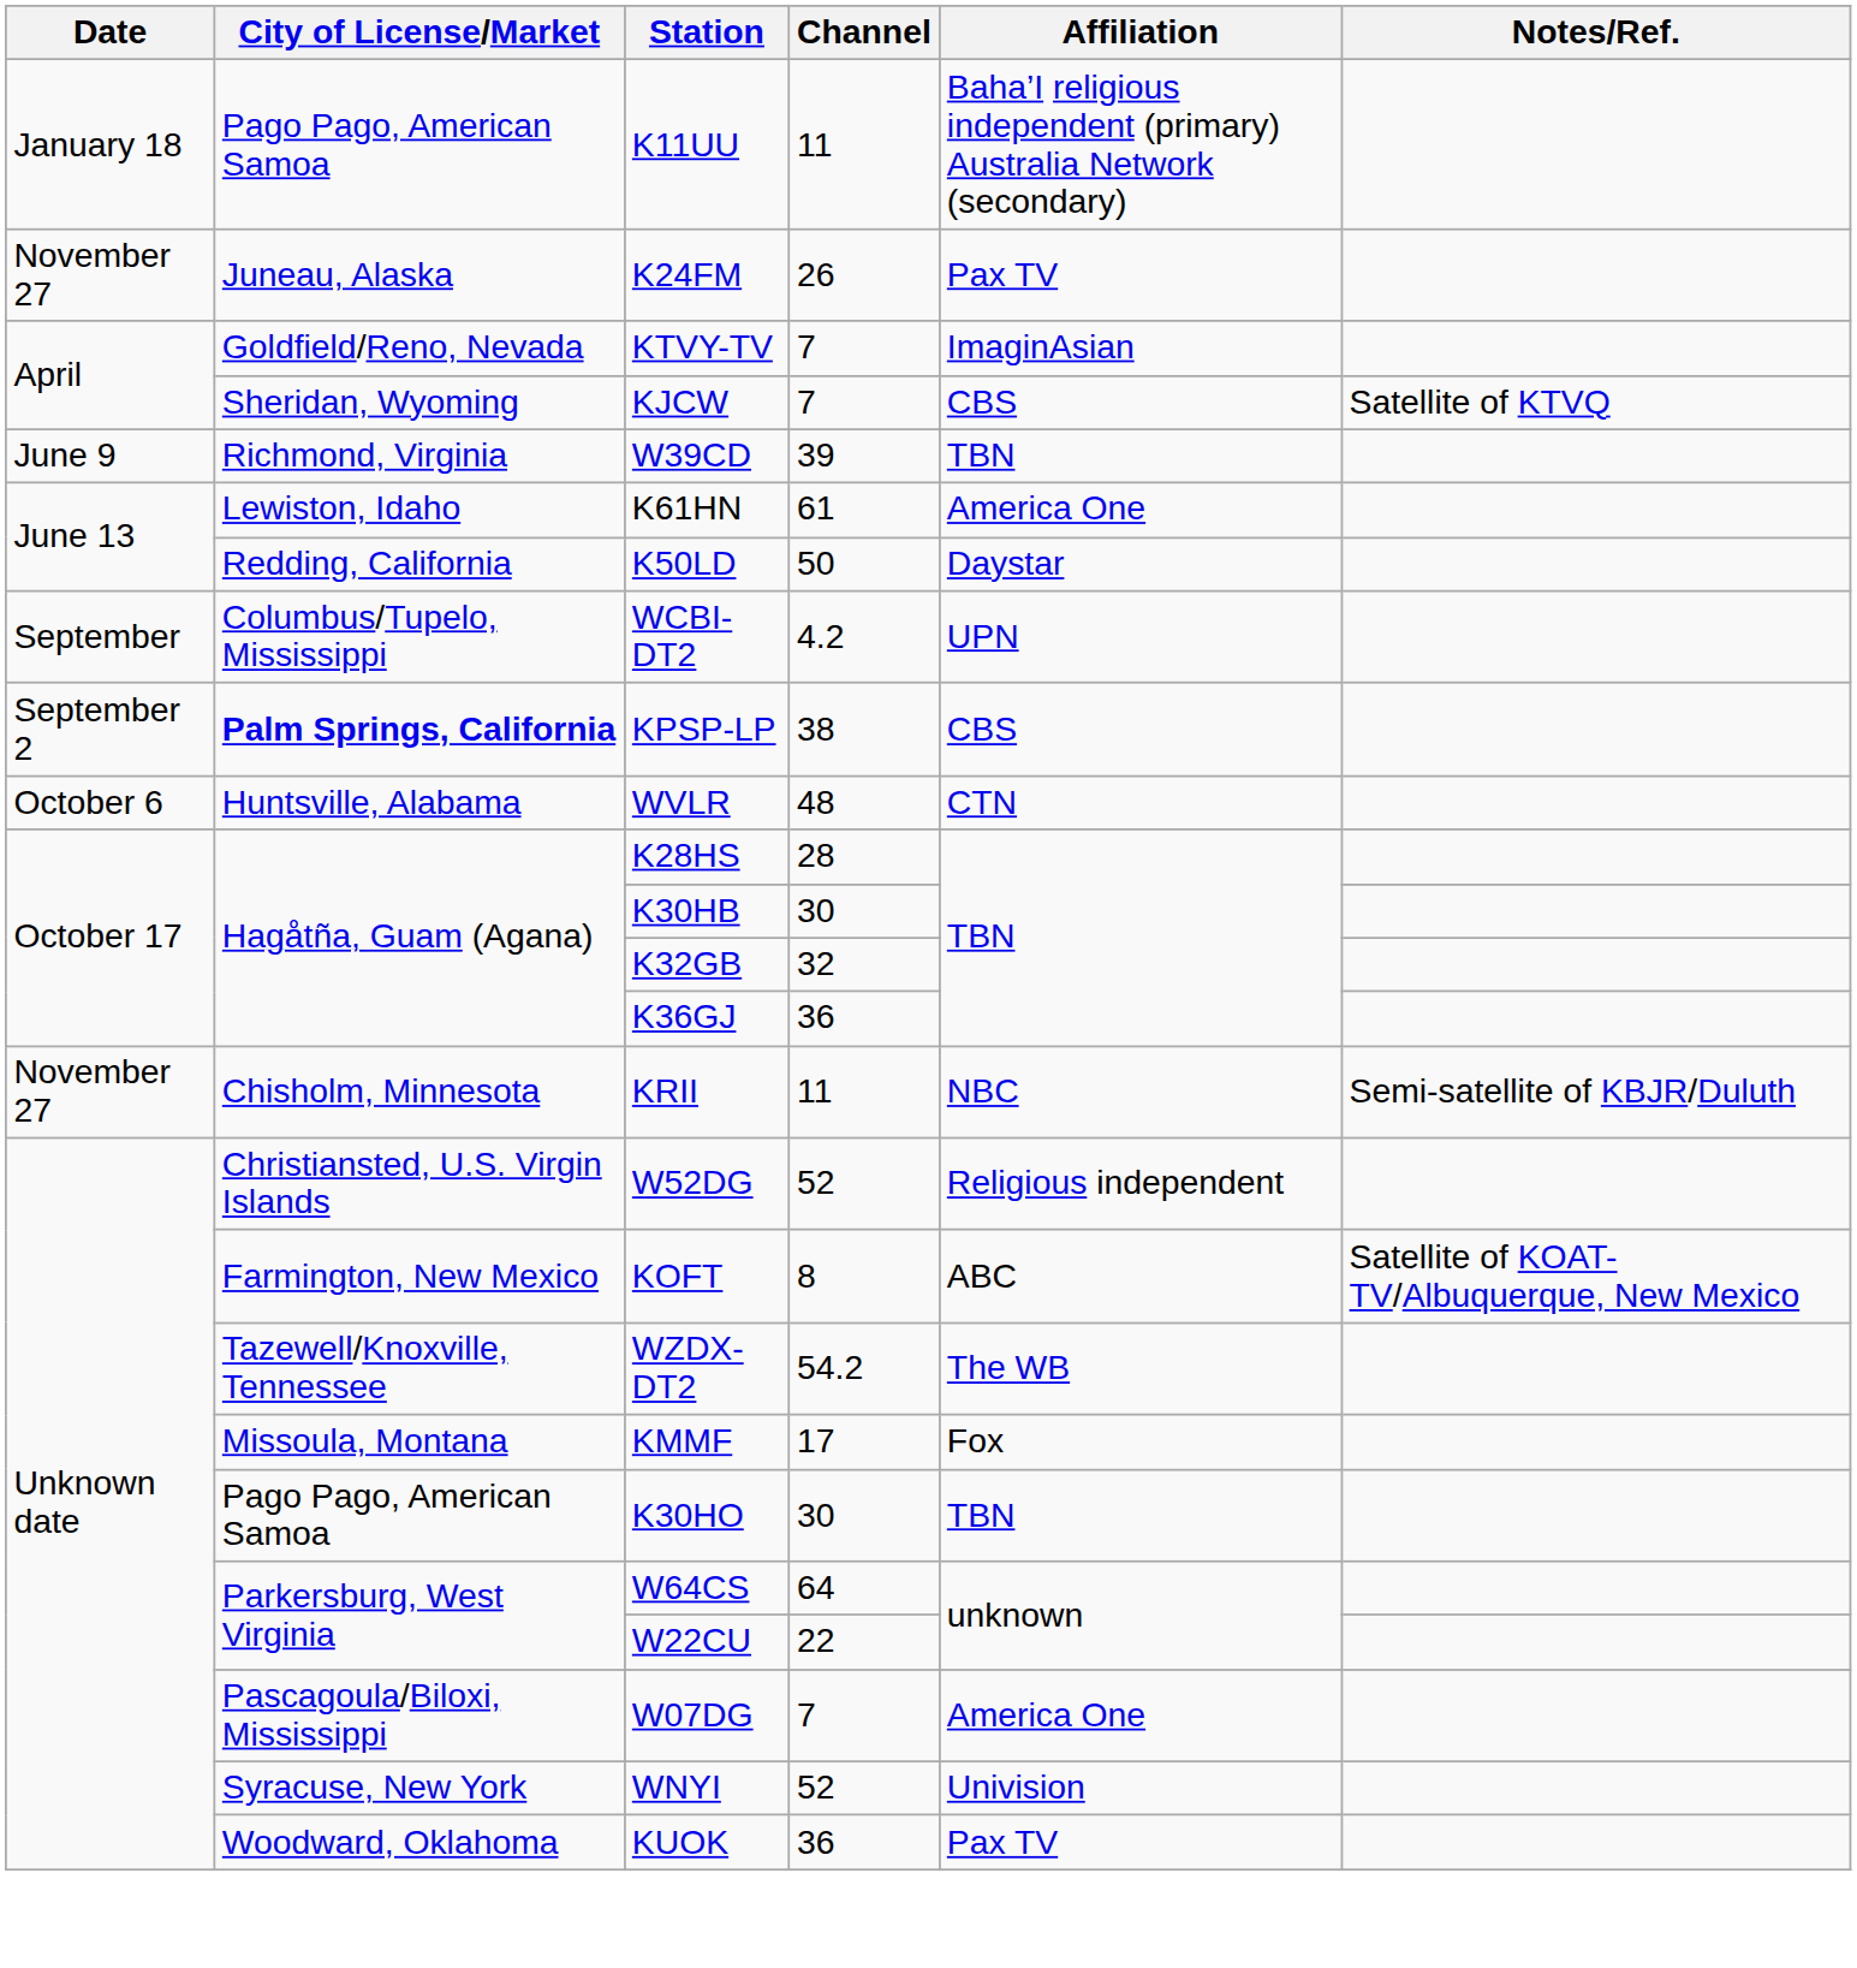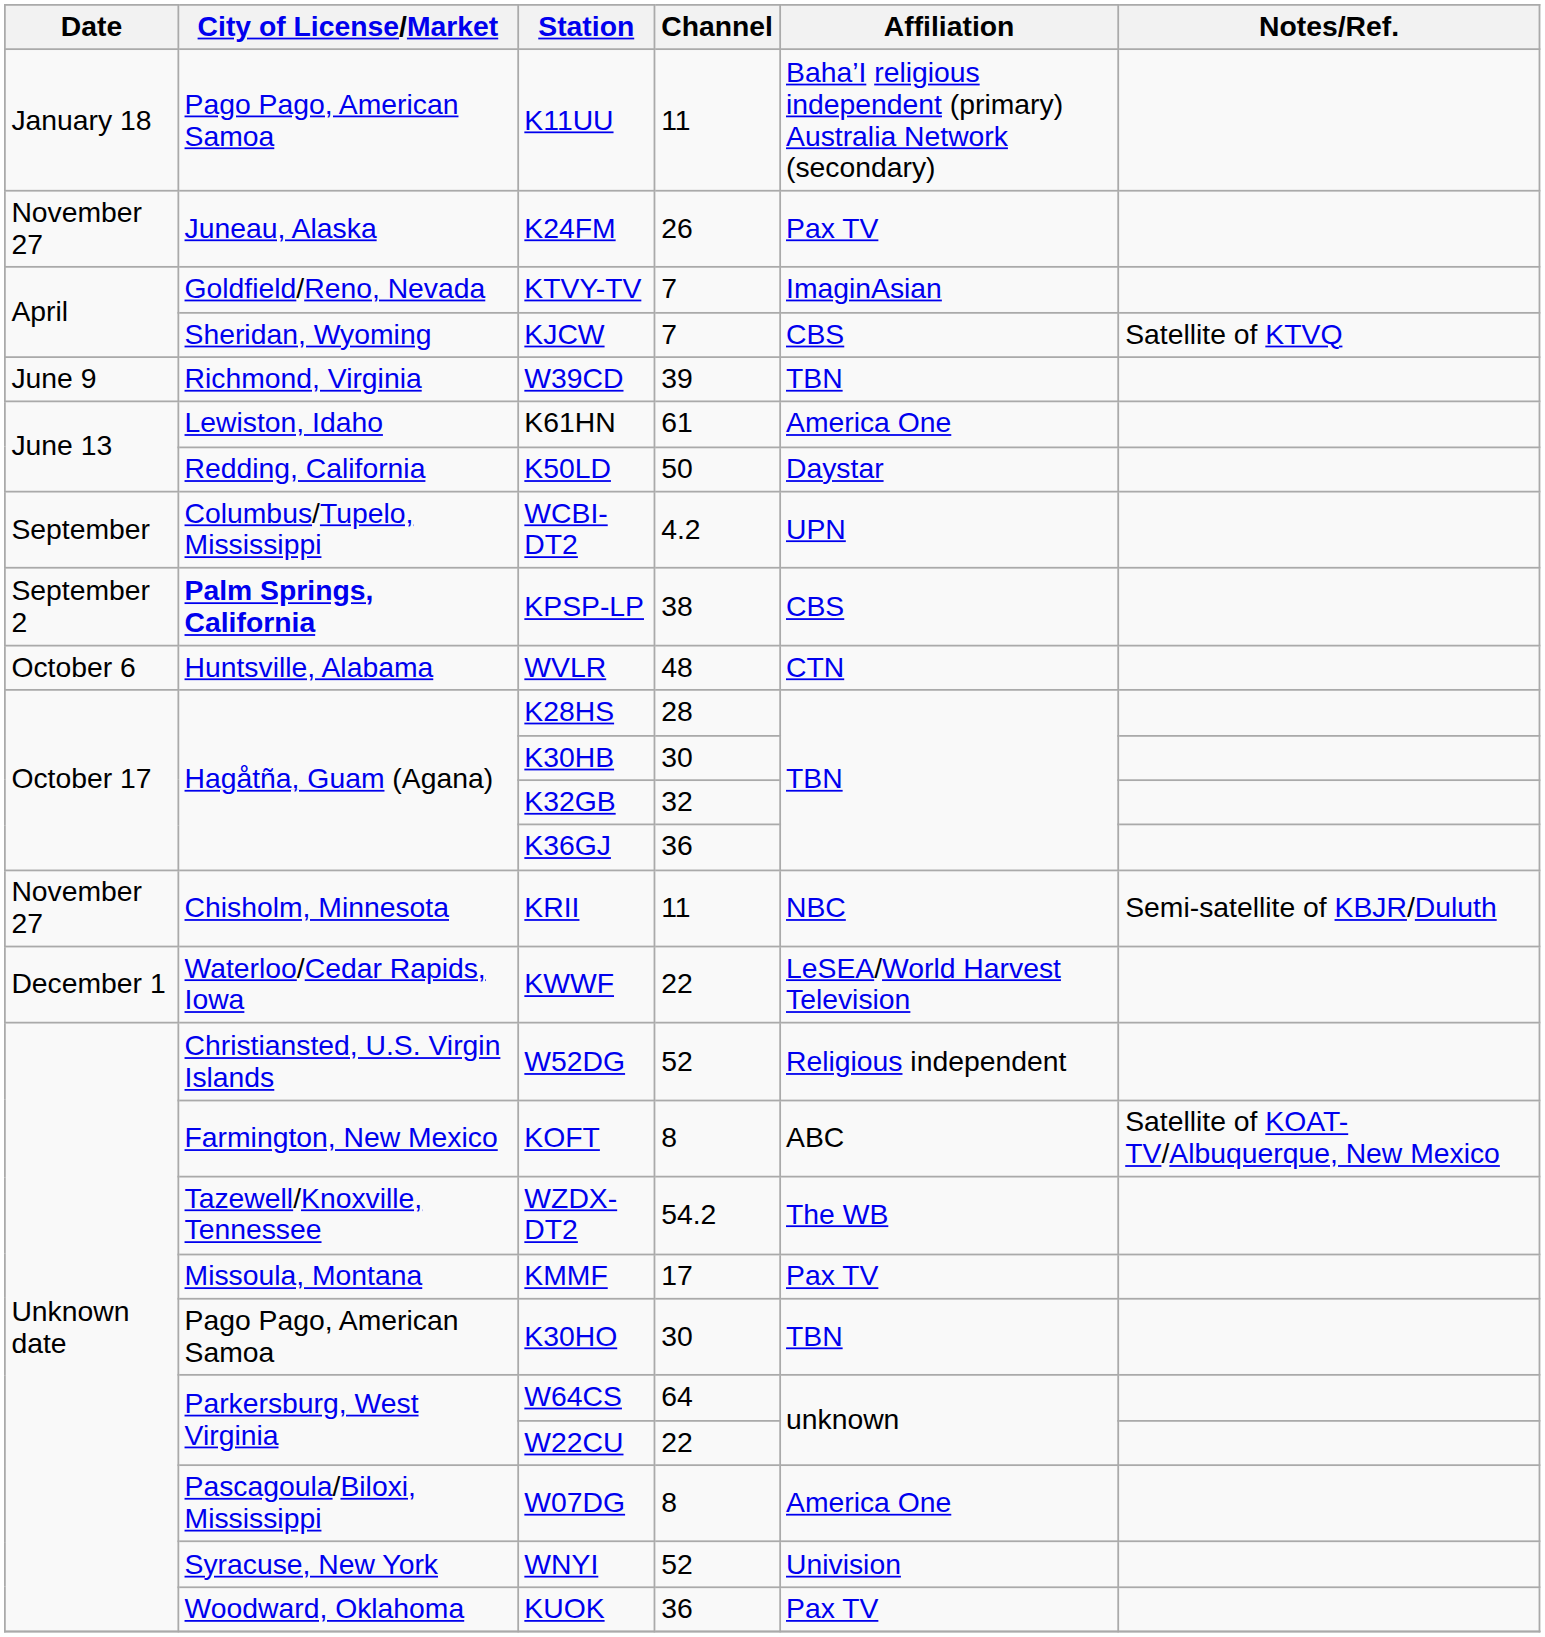+ row: December 1 | Waterloo/Cedar Rapids, Iowa | KWWF | 22 | LeSEA/World Harvest Television
KMMF | Affiliation: Fox -> Pax TV
W07DG | Channel: 7 -> 8
